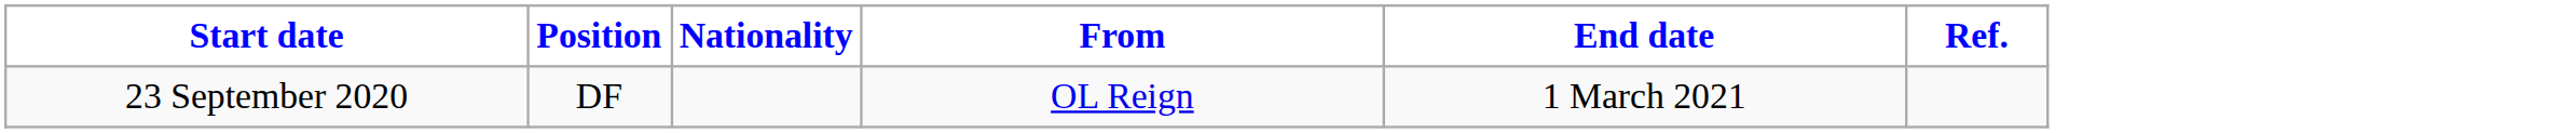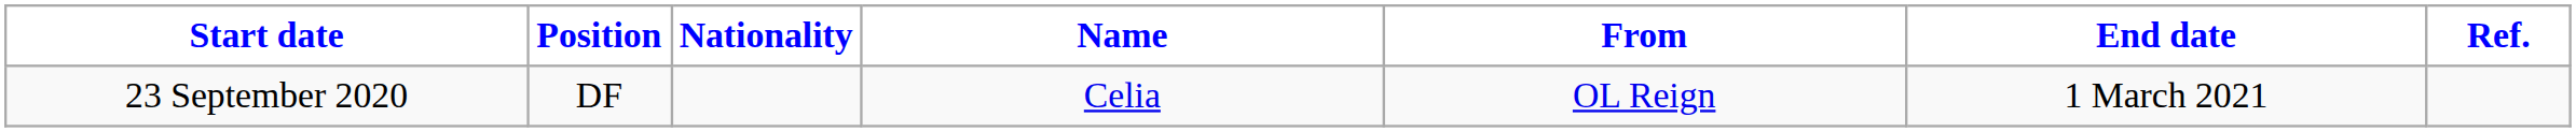+ column: Name | Celia
